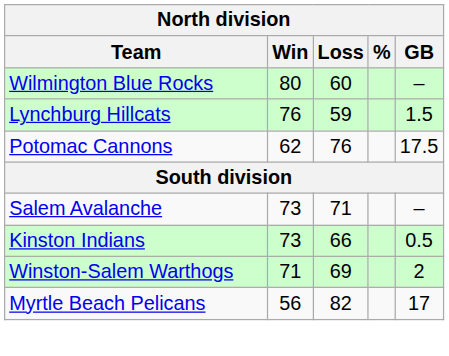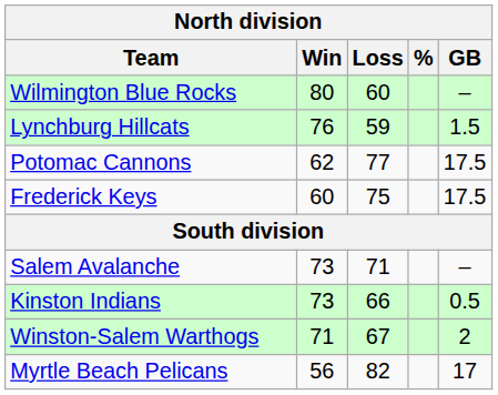Potomac Cannons | Loss: 76 -> 77
+ row: Frederick Keys | 60 | 75 | 17.5
Winston-Salem Warthogs | Loss: 69 -> 67
